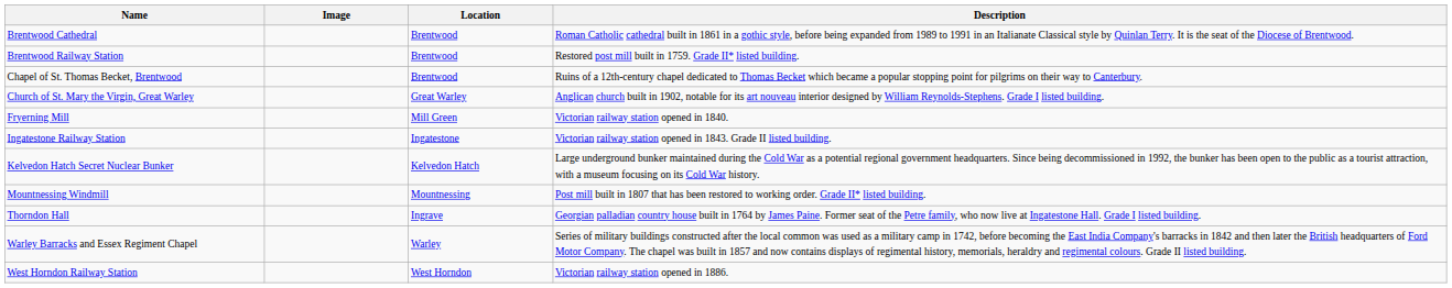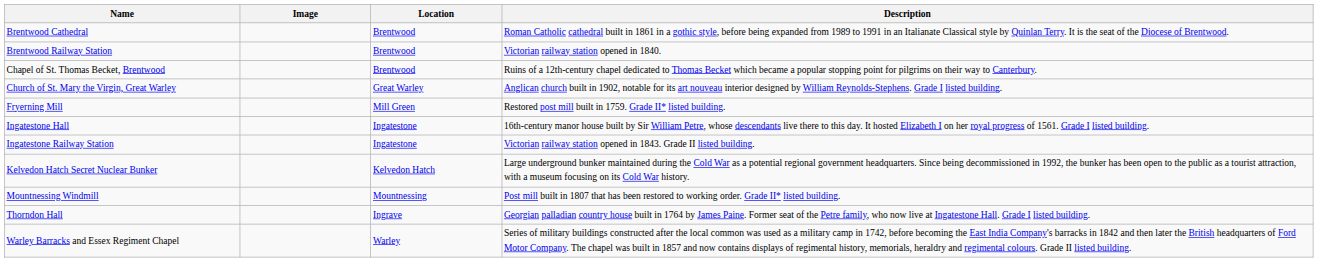Brentwood Railway Station | Description: Restored post mill built in 1759. Grade II* listed building. -> Victorian railway station opened in 1840.
Fryerning Mill | Description: Victorian railway station opened in 1840. -> Restored post mill built in 1759. Grade II* listed building.
+ row: Ingatestone Hall | Ingatestone | 16th-century manor house built by Sir William Petre, whose descendants live there to this day. It hosted Elizabeth I on her royal progress of 1561. Grade I listed building.
- row: West Horndon Railway Station | West Horndon | Victorian railway station opened in 1886.
